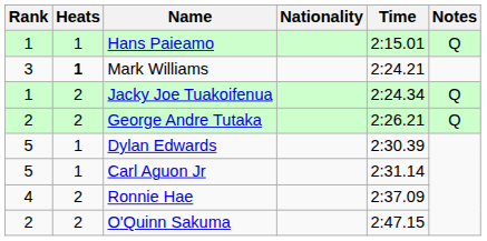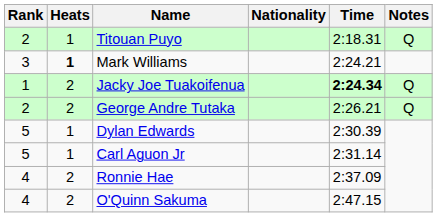- row: 1 | 1 | Hans Paieamo | 2:15.01 | Q
+ row: 2 | 1 | Titouan Puyo | 2:18.31 | Q
Jacky Joe Tuakoifenua | Time: normal -> bold
O'Quinn Sakuma | Rank: 2 -> 4
